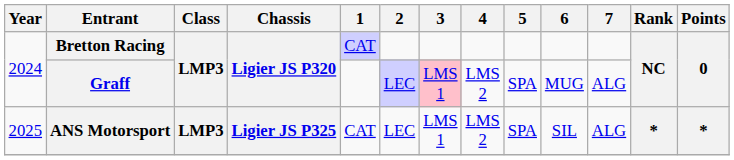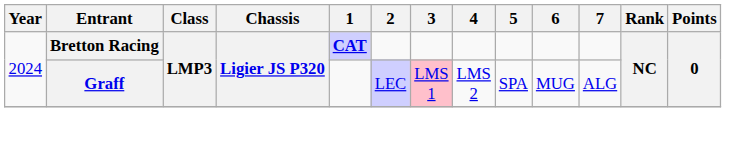Bretton Racing | 1: normal -> bold
- row: 2025 | ANS Motorsport | LMP3 | Ligier JS P325 | CAT | LEC | LMS 1 | LMS 2 | SPA | SIL | ALG | * | *
